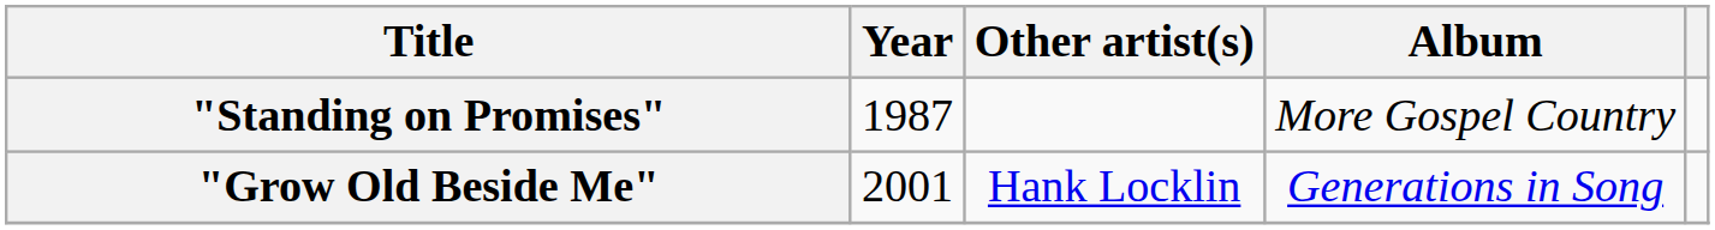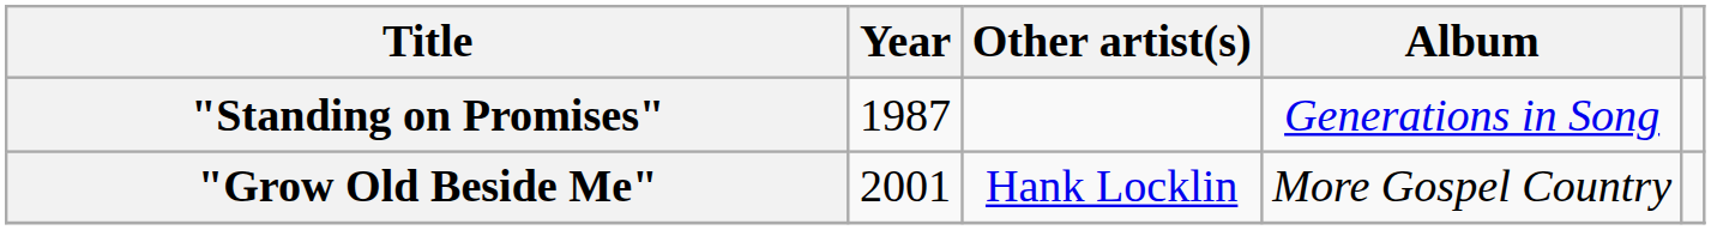"Standing on Promises" | Album: More Gospel Country -> Generations in Song
"Grow Old Beside Me" | Album: Generations in Song -> More Gospel Country
